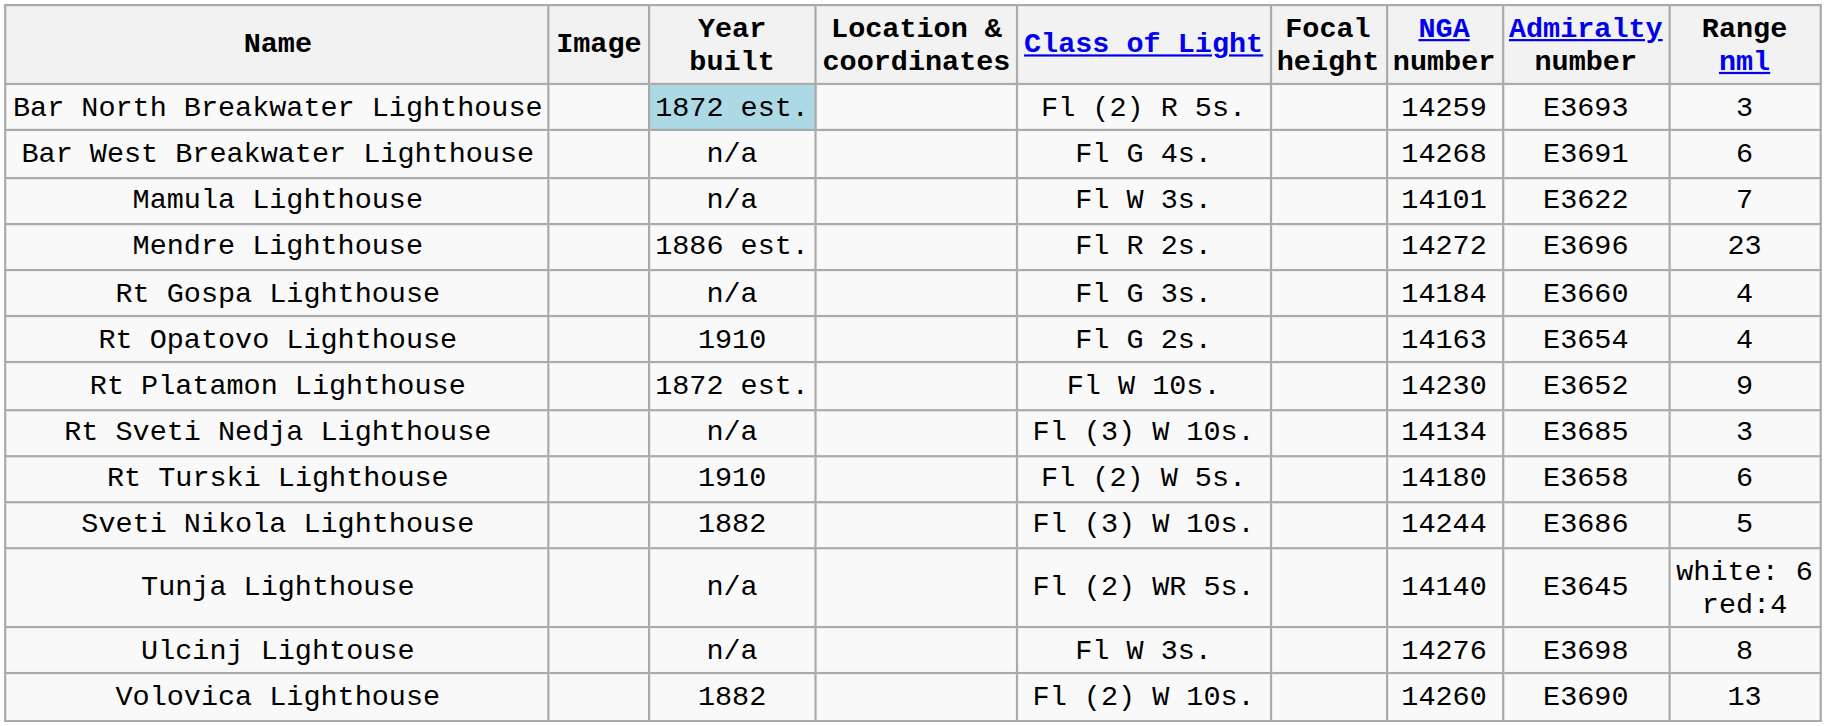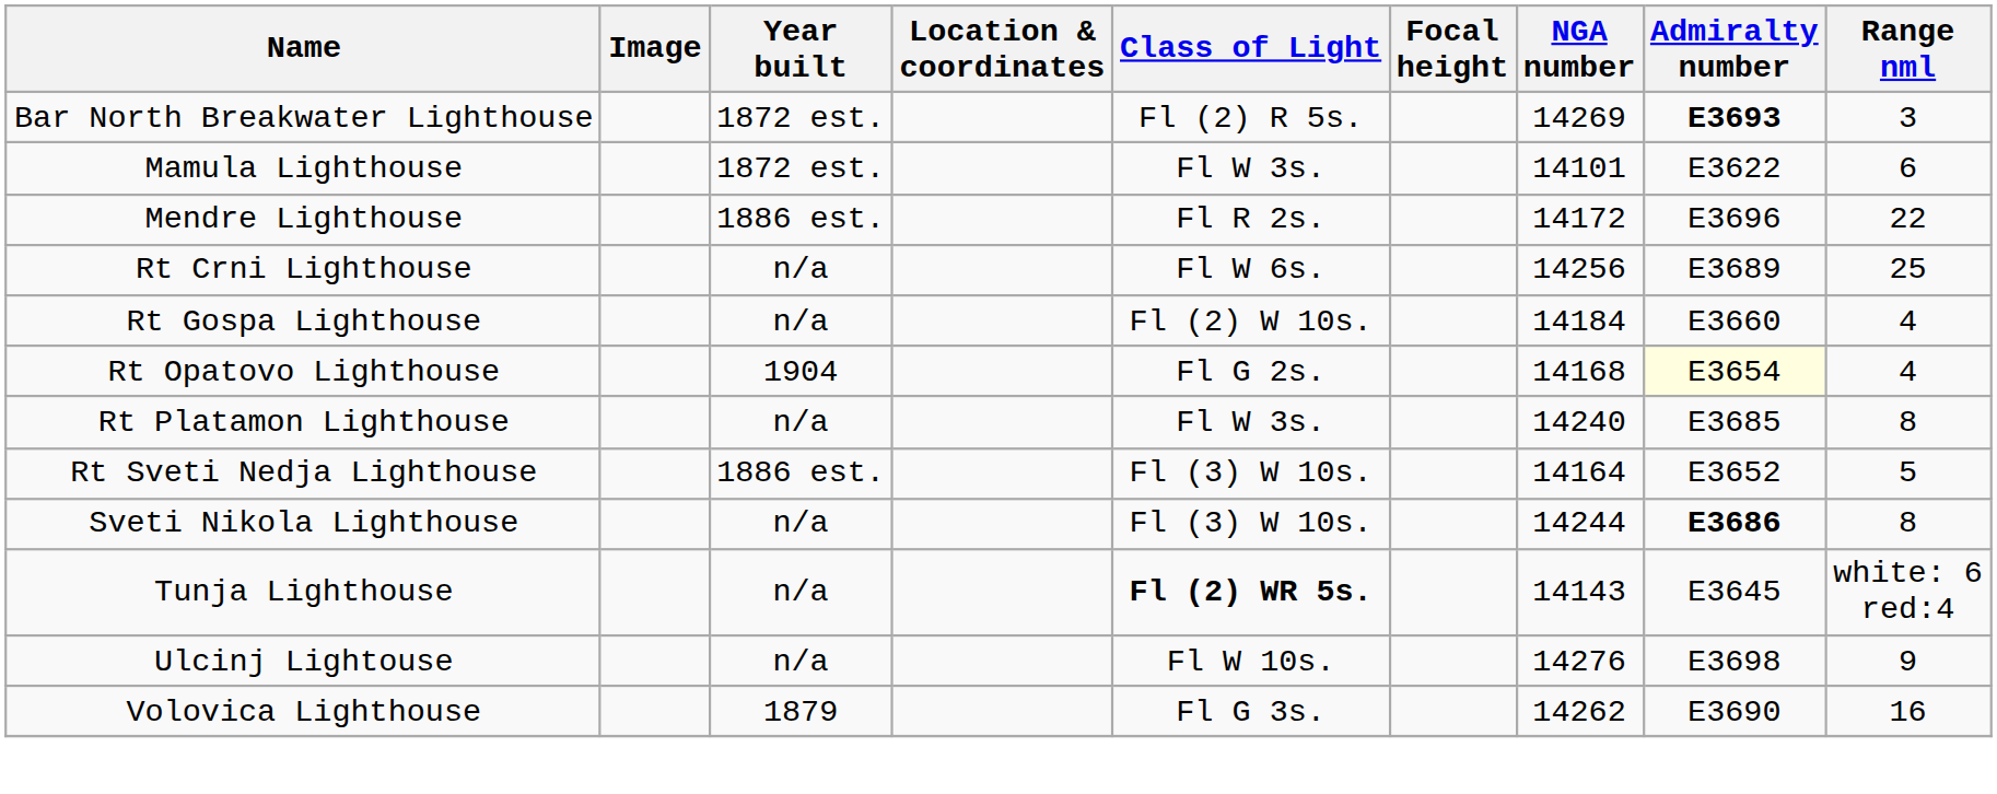Bar North Breakwater Lighthouse | Year built: lightblue background -> no background
Bar North Breakwater Lighthouse | NGA number: 14259 -> 14269
Bar North Breakwater Lighthouse | Admiralty number: normal -> bold
- row: Bar West Breakwater Lighthouse | n/a | Fl G 4s. | 14268 | E3691 | 6
Mamula Lighthouse | Year built: n/a -> 1872 est.
Mamula Lighthouse | Range nml: 7 -> 6
Mendre Lighthouse | NGA number: 14272 -> 14172
Mendre Lighthouse | Range nml: 23 -> 22
+ row: Rt Crni Lighthouse | n/a | Fl W 6s. | 14256 | E3689 | 25
Rt Gospa Lighthouse | Class of Light: Fl G 3s. -> Fl (2) W 10s.
Rt Opatovo Lighthouse | Year built: 1910 -> 1904
Rt Opatovo Lighthouse | NGA number: 14163 -> 14168
Rt Opatovo Lighthouse | Admiralty number: no background -> lightyellow background
Rt Platamon Lighthouse | Year built: 1872 est. -> n/a
Rt Platamon Lighthouse | Class of Light: Fl W 10s. -> Fl W 3s.
Rt Platamon Lighthouse | NGA number: 14230 -> 14240
Rt Platamon Lighthouse | Admiralty number: E3652 -> E3685
Rt Platamon Lighthouse | Range nml: 9 -> 8
Rt Sveti Nedja Lighthouse | Year built: n/a -> 1886 est.
Rt Sveti Nedja Lighthouse | NGA number: 14134 -> 14164
Rt Sveti Nedja Lighthouse | Admiralty number: E3685 -> E3652
Rt Sveti Nedja Lighthouse | Range nml: 3 -> 5
- row: Rt Turski Lighthouse | 1910 | Fl (2) W 5s. | 14180 | E3658 | 6
Sveti Nikola Lighthouse | Year built: 1882 -> n/a
Sveti Nikola Lighthouse | Admiralty number: normal -> bold
Sveti Nikola Lighthouse | Range nml: 5 -> 8
Tunja Lighthouse | Class of Light: normal -> bold
Tunja Lighthouse | NGA number: 14140 -> 14143
Ulcinj Lightouse | Class of Light: Fl W 3s. -> Fl W 10s.
Ulcinj Lightouse | Range nml: 8 -> 9
Volovica Lighthouse | Year built: 1882 -> 1879
Volovica Lighthouse | Class of Light: Fl (2) W 10s. -> Fl G 3s.
Volovica Lighthouse | NGA number: 14260 -> 14262
Volovica Lighthouse | Range nml: 13 -> 16
